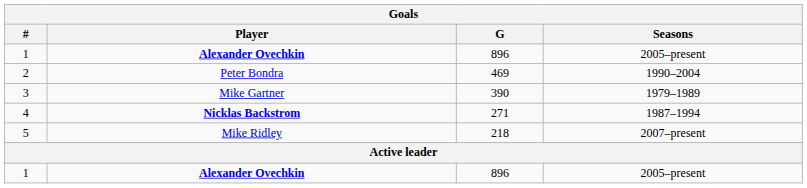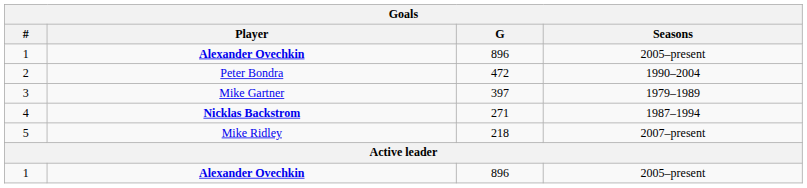2 | G: 469 -> 472
3 | G: 390 -> 397
